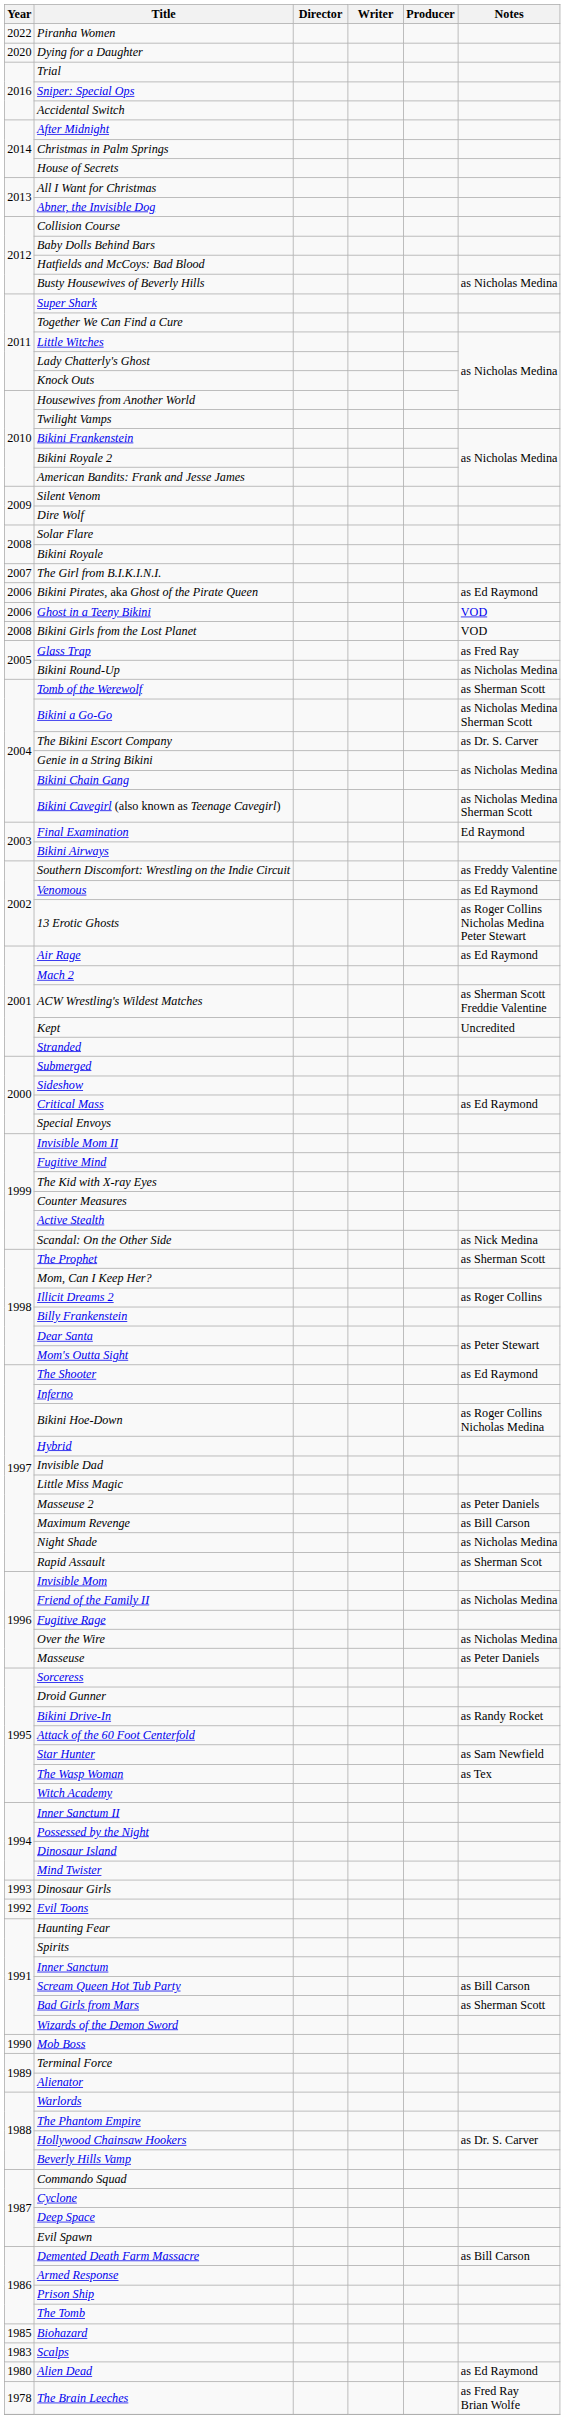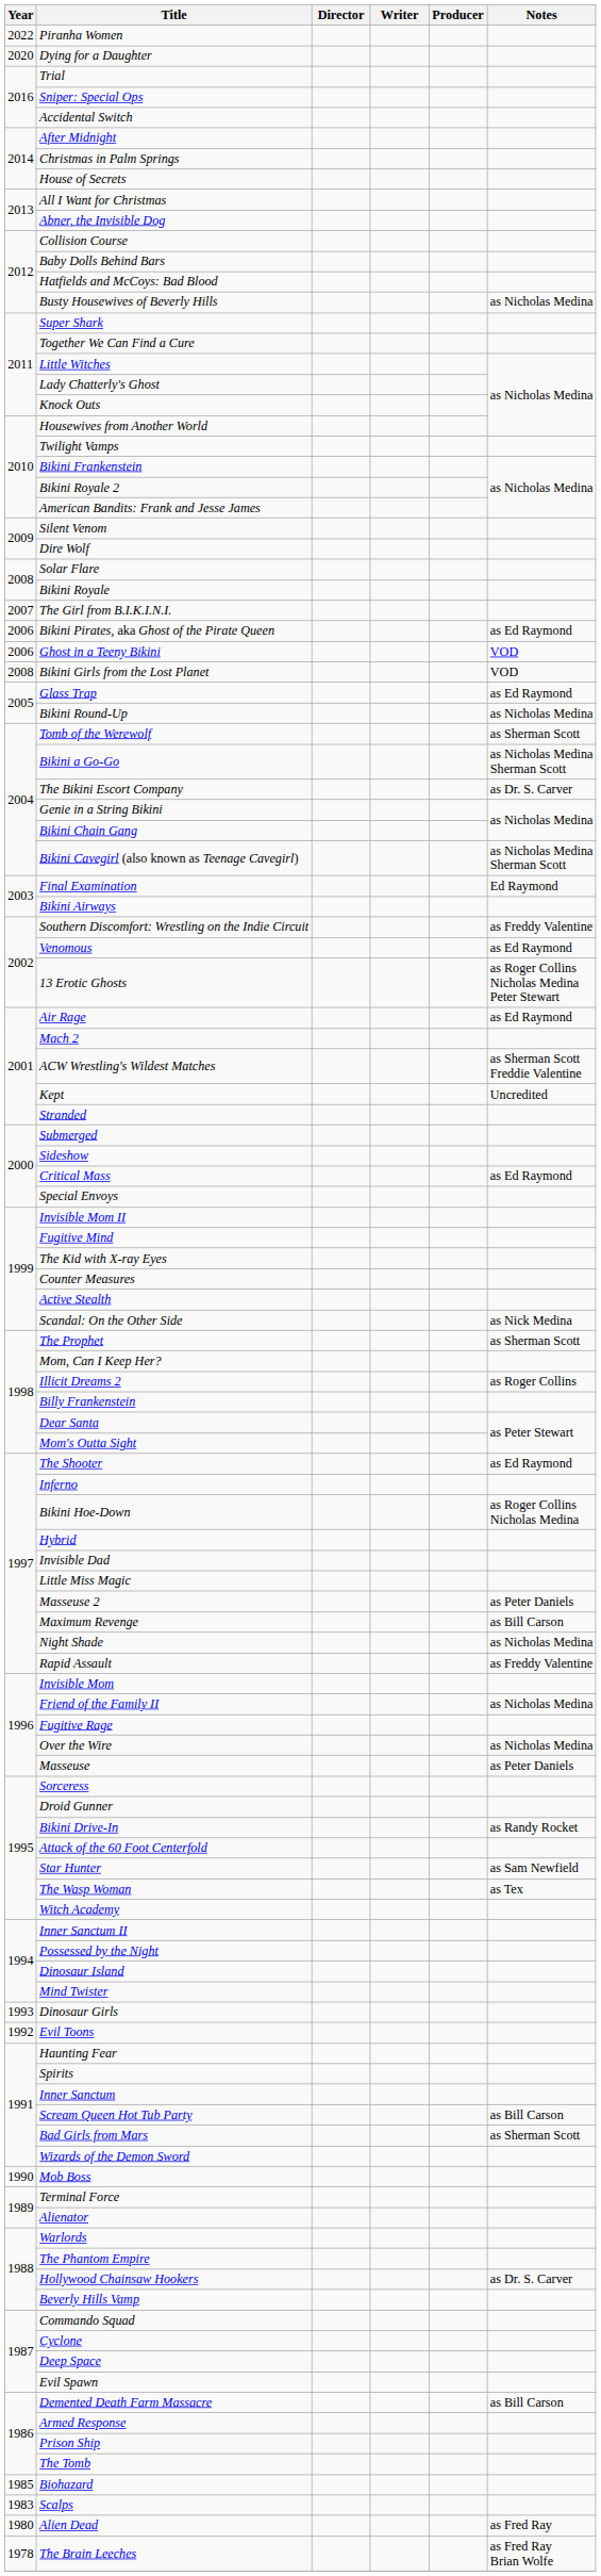Glass Trap | Notes: as Fred Ray -> as Ed Raymond
Rapid Assault | Notes: as Sherman Scot -> as Freddy Valentine
Alien Dead | Notes: as Ed Raymond -> as Fred Ray
